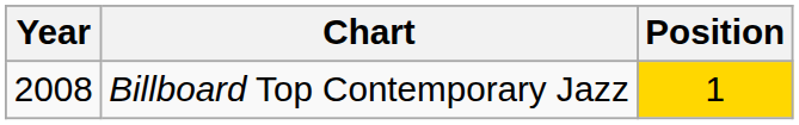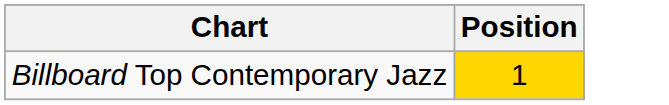- column: Year | 2008
